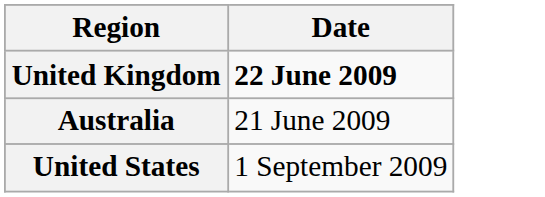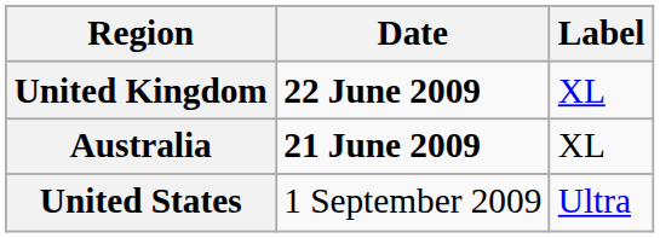+ column: Label | XL | XL | Ultra
Australia | Date: normal -> bold
